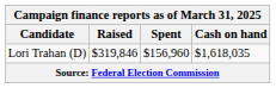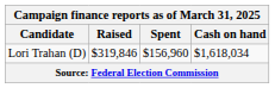Lori Trahan (D) | Cash on hand: $1,618,035 -> $1,618,034
